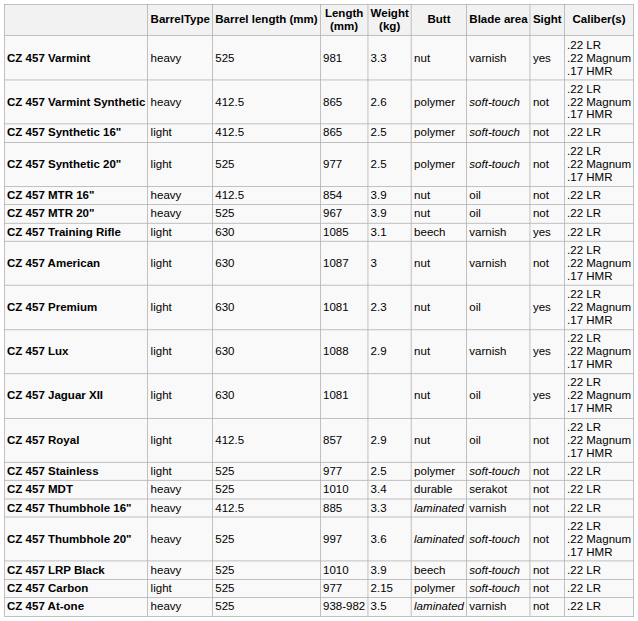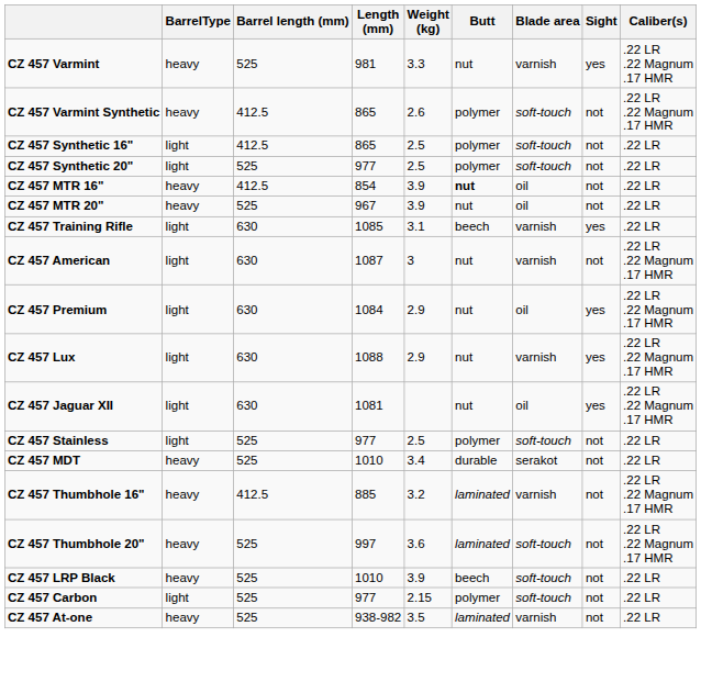CZ 457 Synthetic 20" | Caliber(s): .22 LR .22 Magnum .17 HMR -> .22 LR
CZ 457 MTR 16" | Butt: normal -> bold
CZ 457 Premium | Length (mm): 1081 -> 1084
CZ 457 Premium | Weight (kg): 2.3 -> 2.9
- row: CZ 457 Royal | light | 412.5 | 857 | 2.9 | nut | oil | not | .22 LR .22 Magnum .17 HMR
CZ 457 Thumbhole 16" | Weight (kg): 3.3 -> 3.2
CZ 457 Thumbhole 16" | Caliber(s): .22 LR -> .22 LR .22 Magnum .17 HMR
